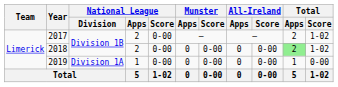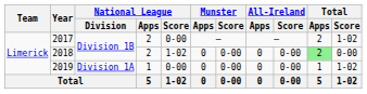2018 | National League / Score: 0-00 -> 1-02
2018 | Total / Score: 1-02 -> 0-00
2019 | Total / Score: 0-00 -> 1-02
